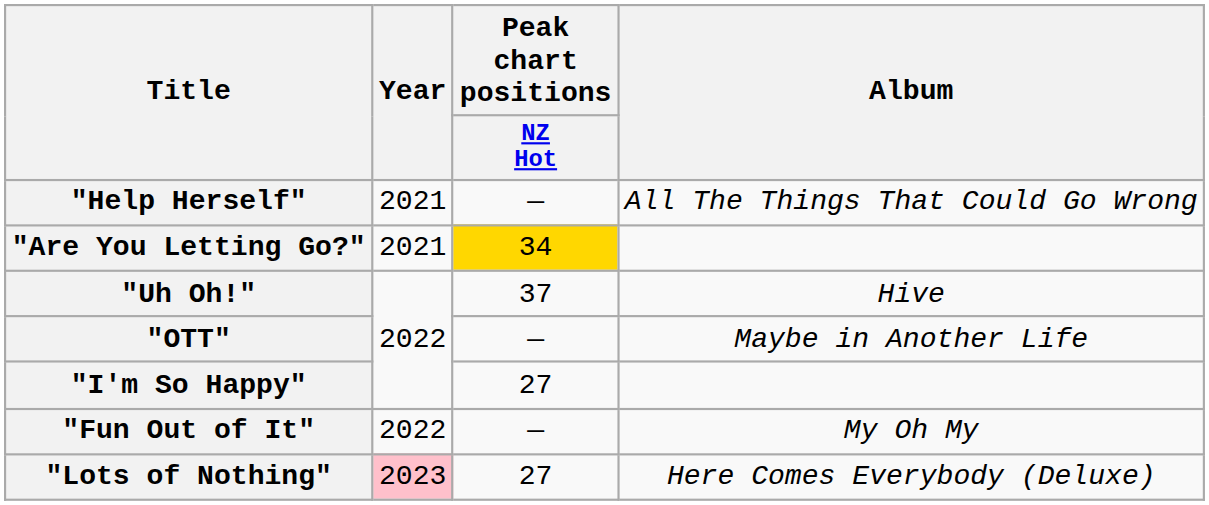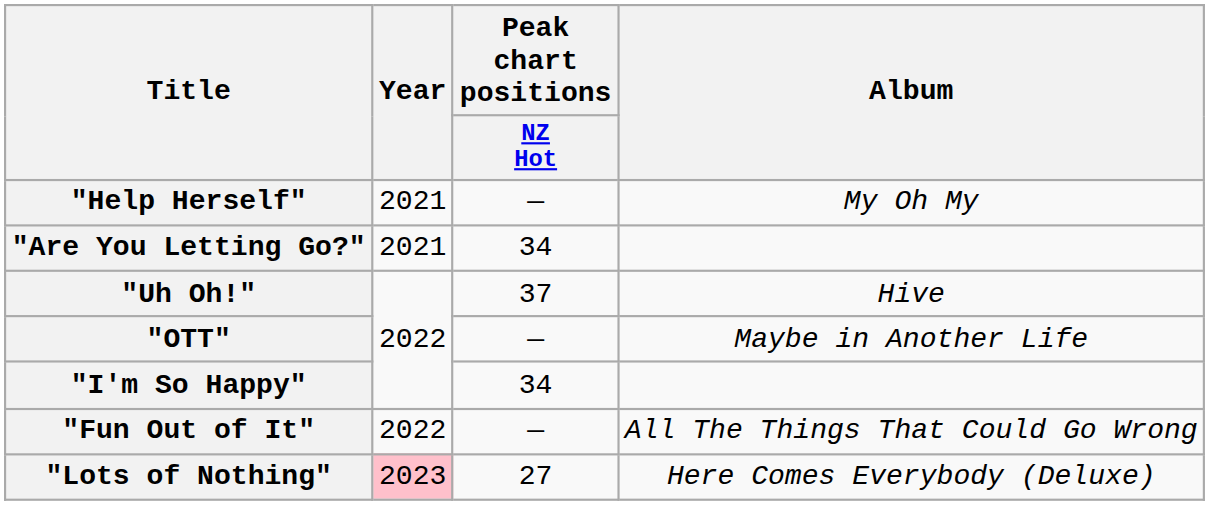"Help Herself" | Album: All The Things That Could Go Wrong -> My Oh My
"Are You Letting Go?" | Peak chart positions / NZ Hot: gold background -> no background
"I'm So Happy" | Peak chart positions / NZ Hot: 27 -> 34
"Fun Out of It" | Album: My Oh My -> All The Things That Could Go Wrong
